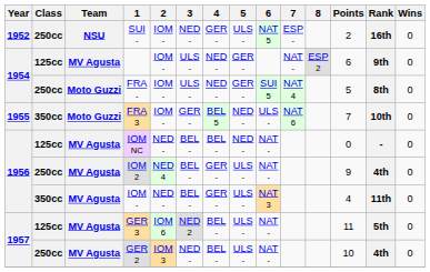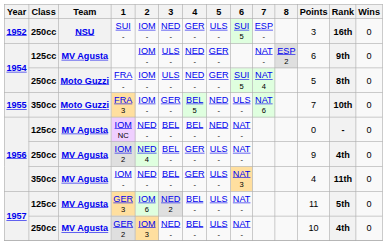SUI - | 6: NAT 5 -> SUI 5
SUI - | Points: 2 -> 3
